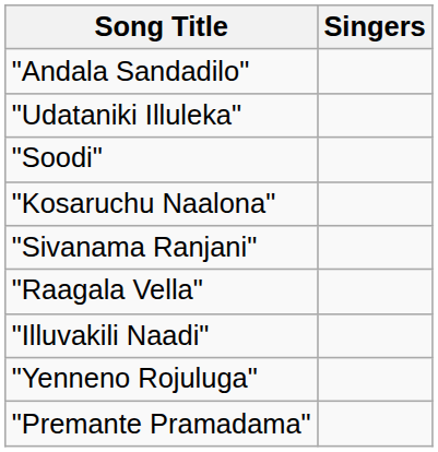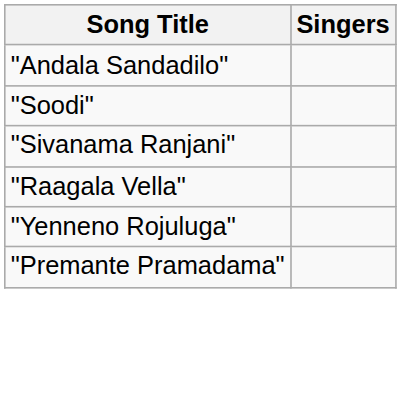- row: "Udataniki Illuleka"
- row: "Kosaruchu Naalona"
- row: "Illuvakili Naadi"
